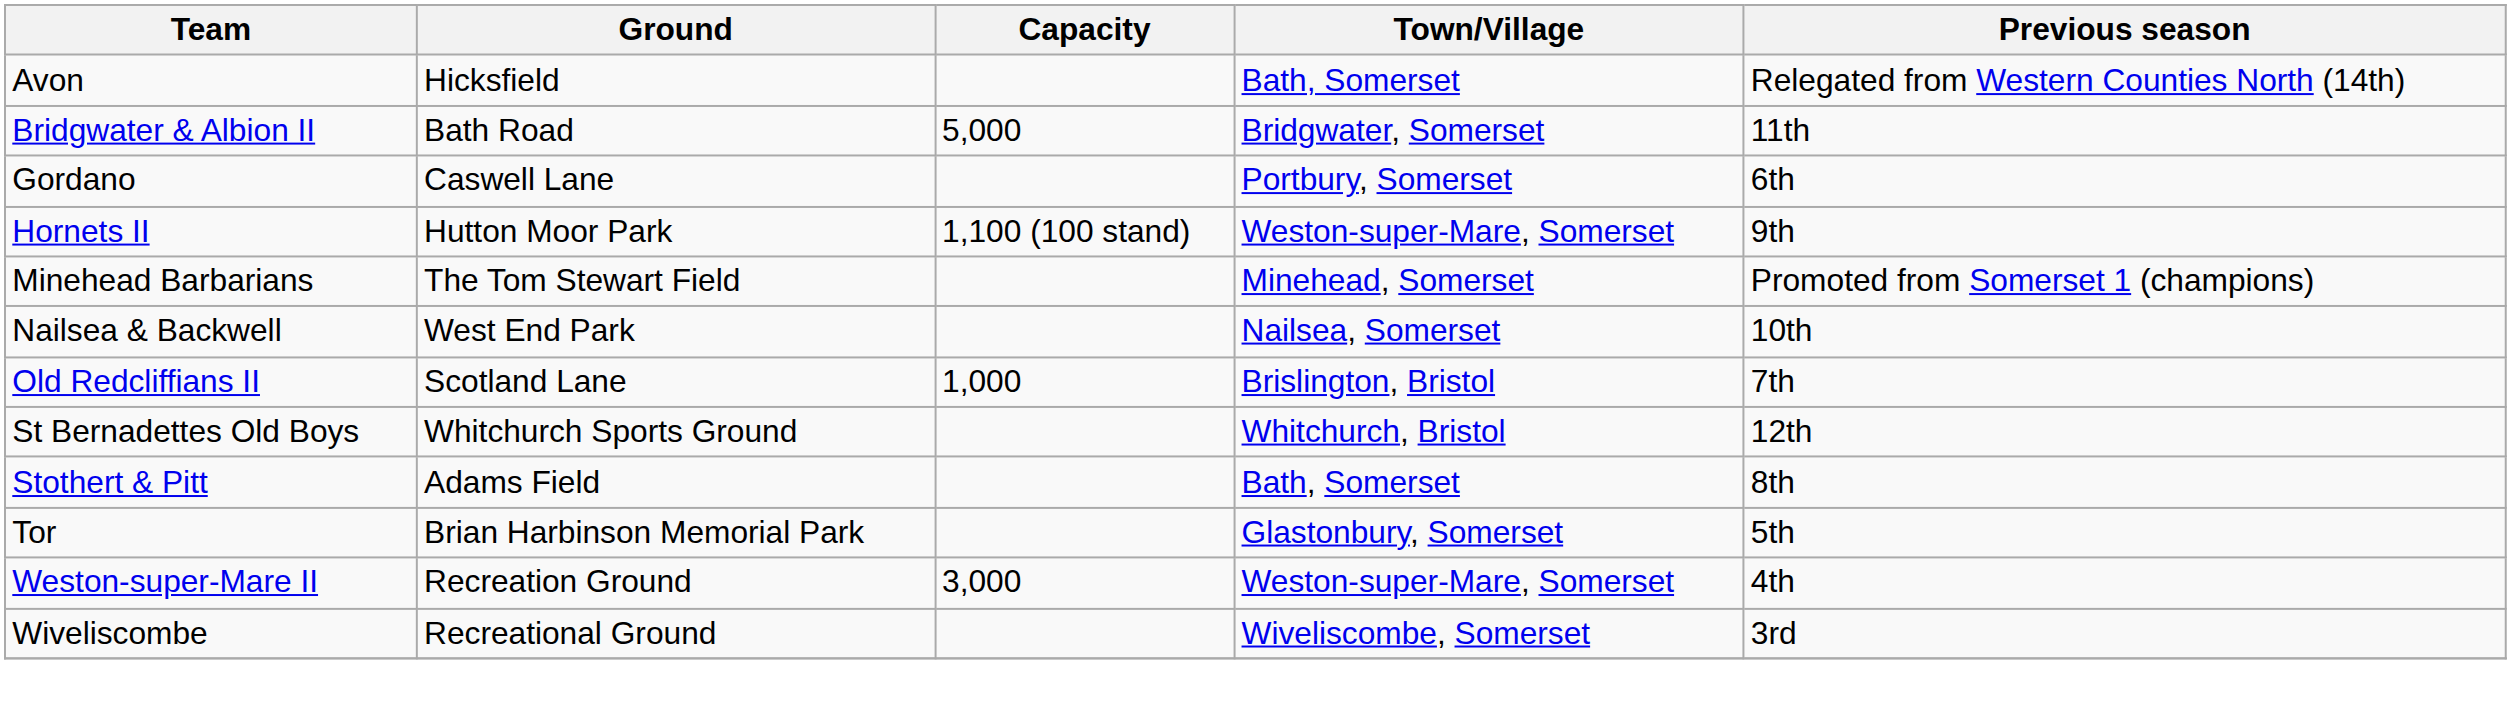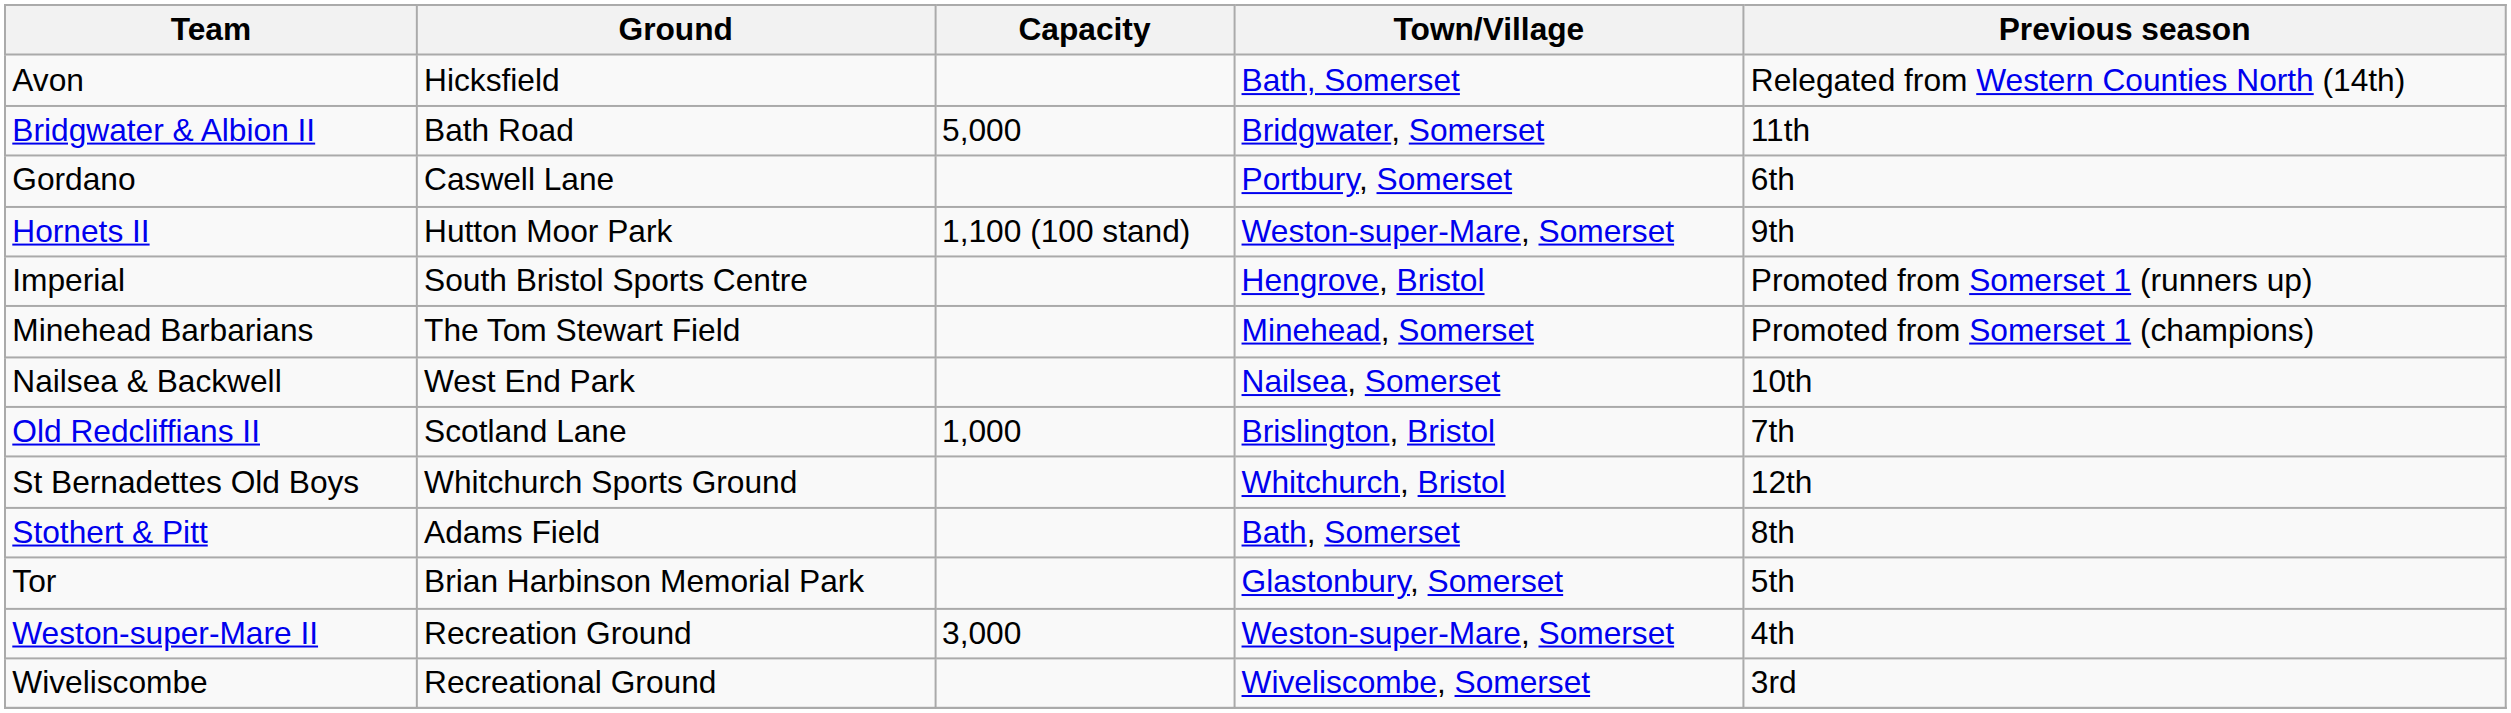+ row: Imperial | South Bristol Sports Centre | Hengrove, Bristol | Promoted from Somerset 1 (runners up)
